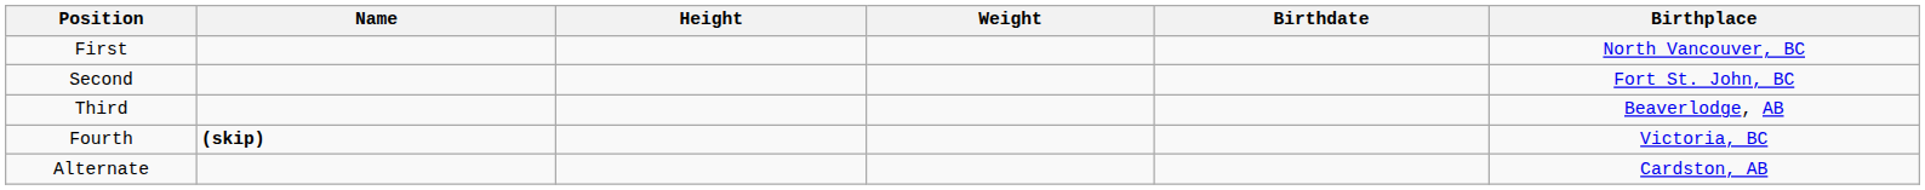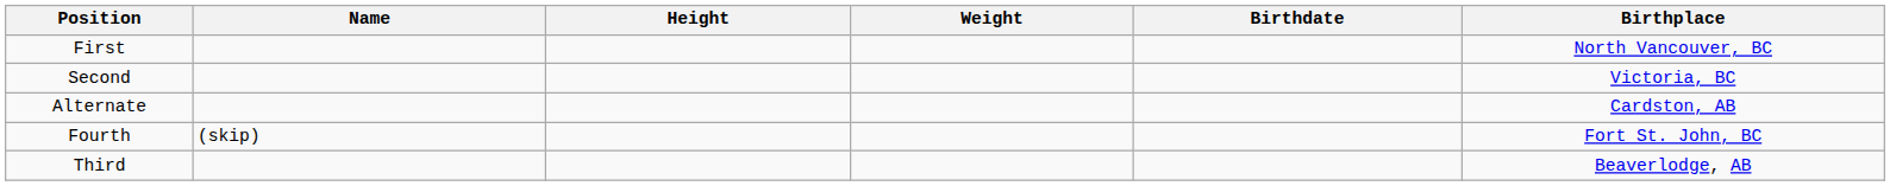Second | Birthplace: Fort St. John, BC -> Victoria, BC
rows swapped: Third <-> Alternate
Fourth | Name: bold -> normal
Fourth | Birthplace: Victoria, BC -> Fort St. John, BC
